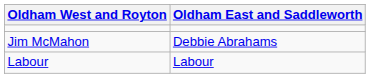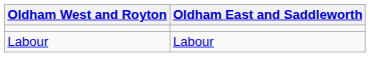- row: Jim McMahon | Debbie Abrahams
